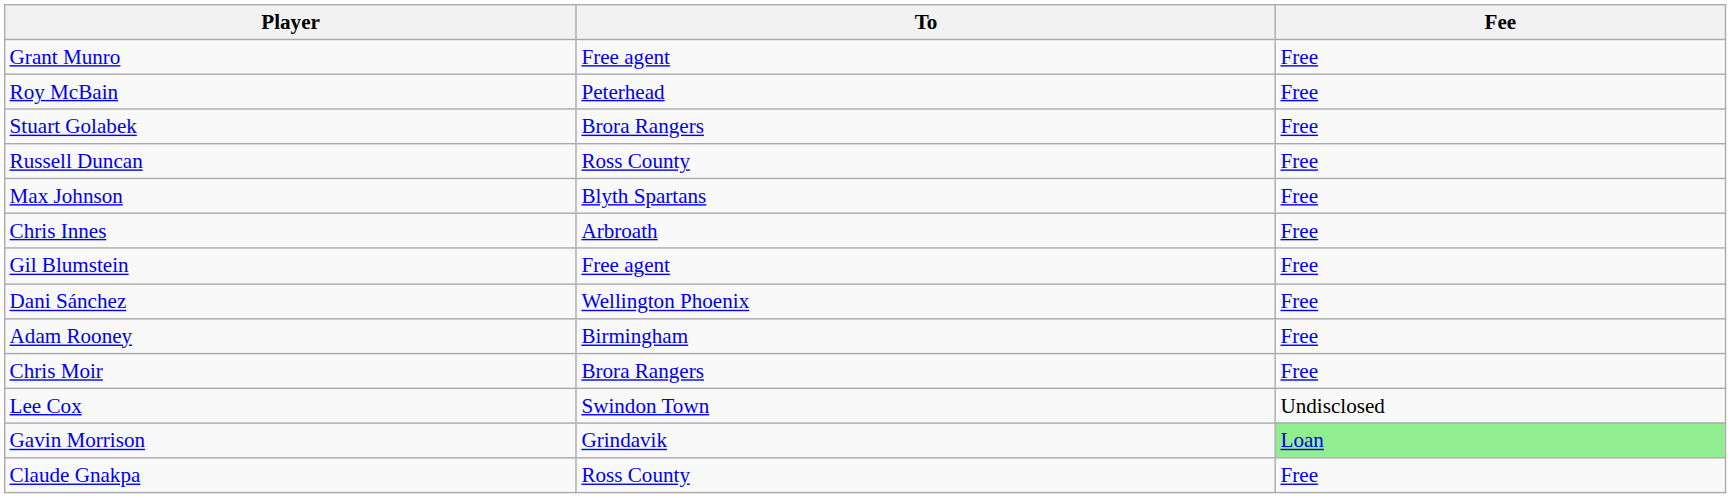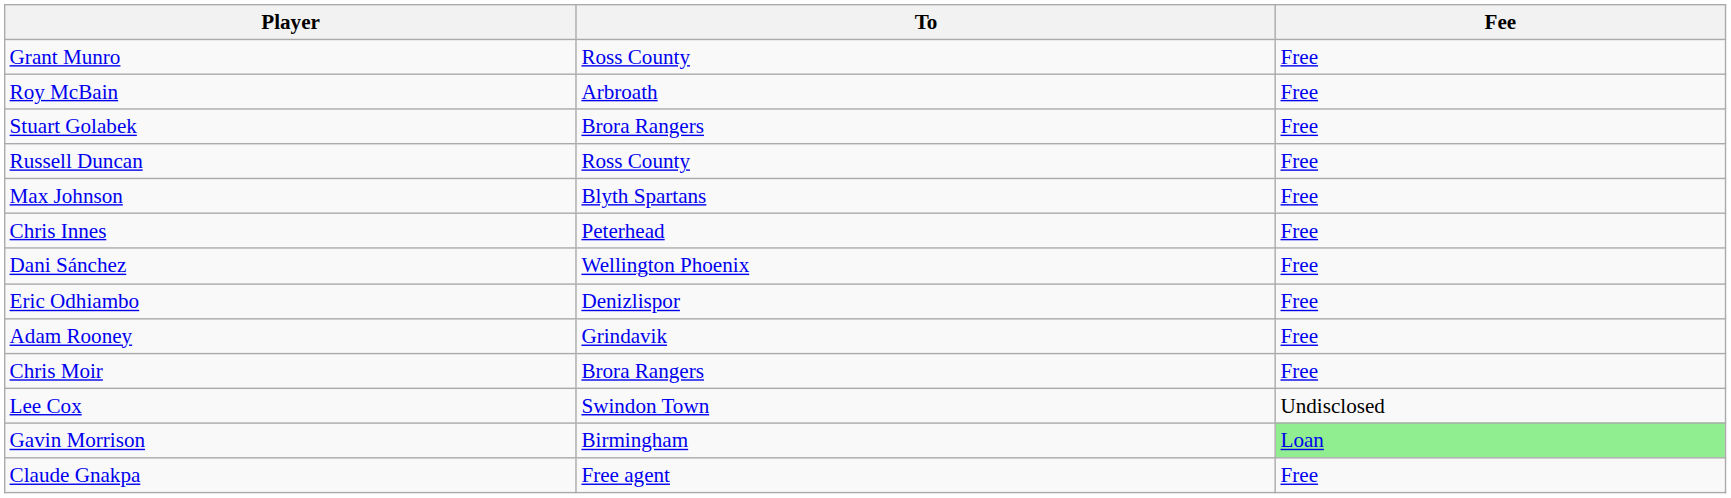Grant Munro | To: Free agent -> Ross County
Roy McBain | To: Peterhead -> Arbroath
Chris Innes | To: Arbroath -> Peterhead
- row: Gil Blumstein | Free agent | Free
+ row: Eric Odhiambo | Denizlispor | Free
Adam Rooney | To: Birmingham -> Grindavik
Gavin Morrison | To: Grindavik -> Birmingham
Claude Gnakpa | To: Ross County -> Free agent
